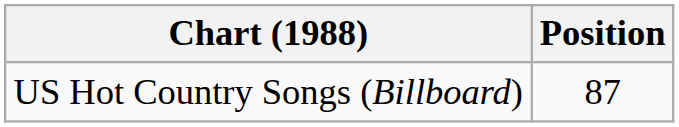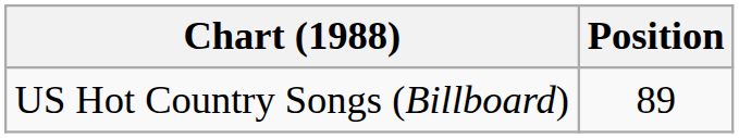US Hot Country Songs (Billboard) | Position: 87 -> 89
